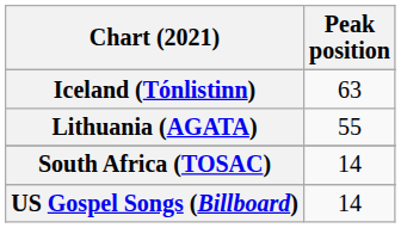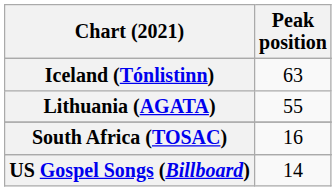South Africa (TOSAC) | Peak position: 14 -> 16
